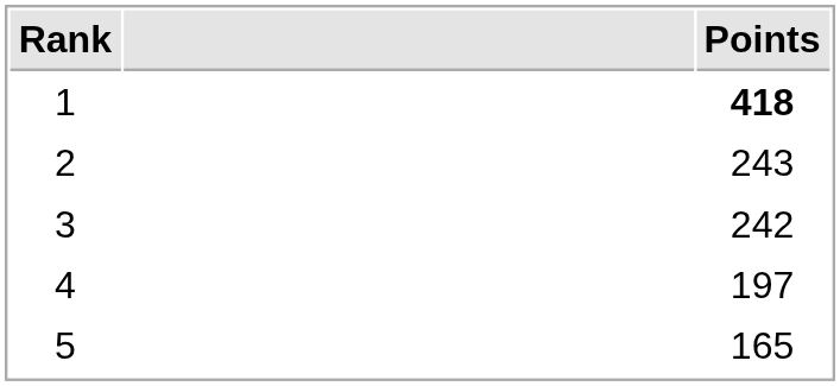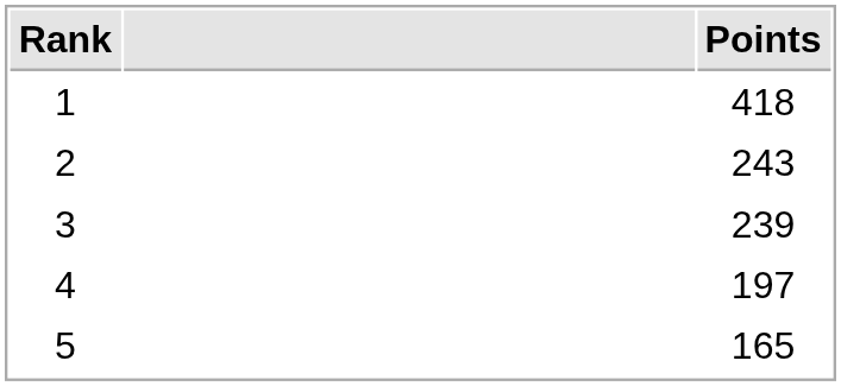1 | Points: bold -> normal
3 | Points: 242 -> 239
